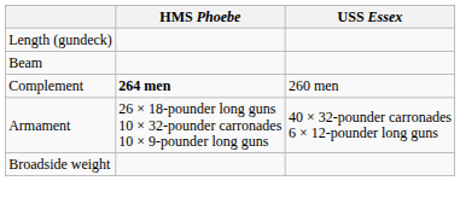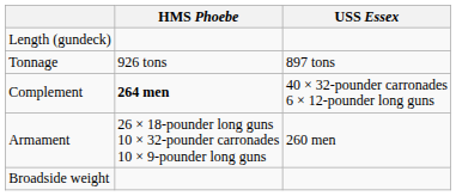- row: Beam
+ row: Tonnage | 926 tons | 897 tons
Complement | USS Essex: 260 men -> 40 × 32-pounder carronades 6 × 12-pounder long guns
Armament | USS Essex: 40 × 32-pounder carronades 6 × 12-pounder long guns -> 260 men
